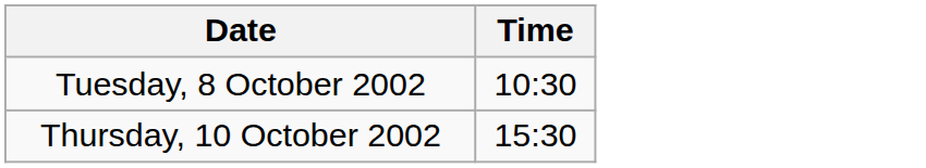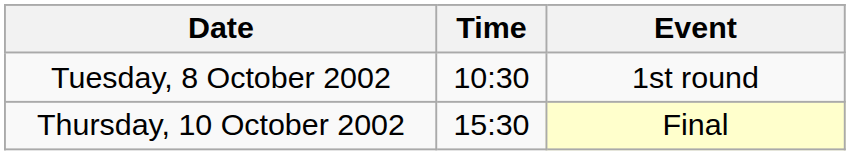+ column: Event | 1st round | Final
